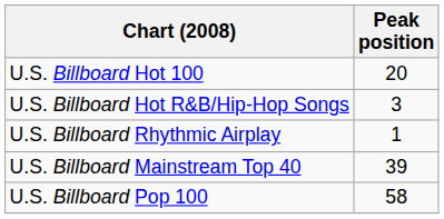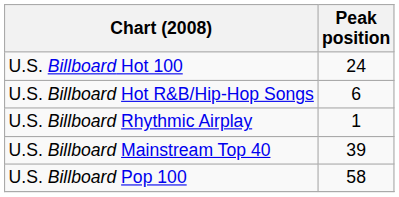U.S. Billboard Hot 100 | Peak position: 20 -> 24
U.S. Billboard Hot R&B/Hip-Hop Songs | Peak position: 3 -> 6
